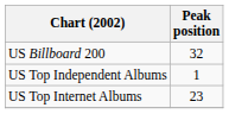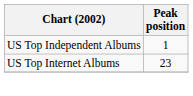- row: US Billboard 200 | 32
